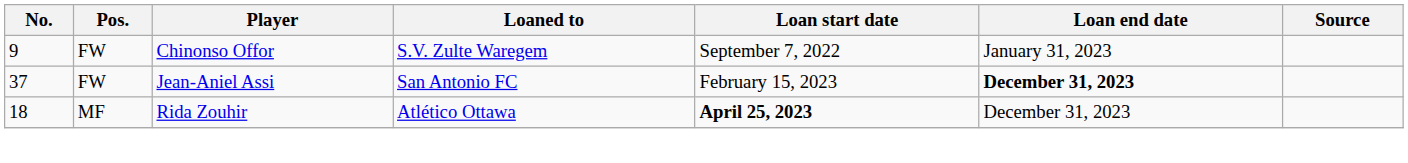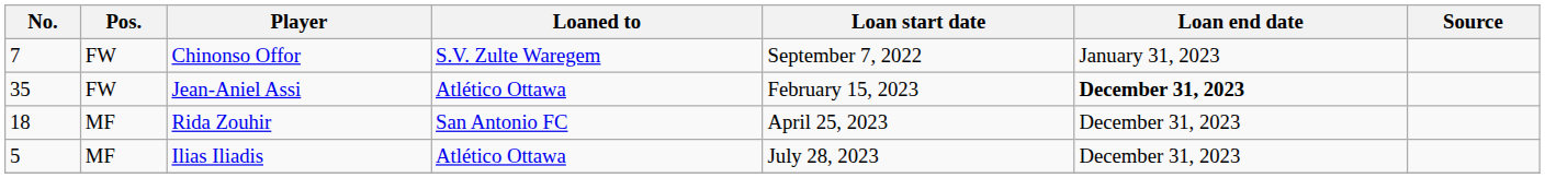Chinonso Offor | No.: 9 -> 7
Jean-Aniel Assi | No.: 37 -> 35
Jean-Aniel Assi | Loaned to: San Antonio FC -> Atlético Ottawa
Rida Zouhir | Loaned to: Atlético Ottawa -> San Antonio FC
Rida Zouhir | Loan start date: bold -> normal
+ row: 5 | MF | Ilias Iliadis | Atlético Ottawa | July 28, 2023 | December 31, 2023
